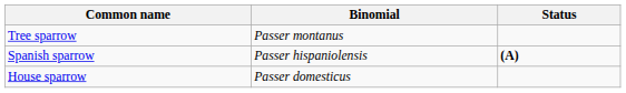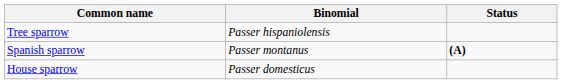Tree sparrow | Binomial: Passer montanus -> Passer hispaniolensis
Spanish sparrow | Binomial: Passer hispaniolensis -> Passer montanus
